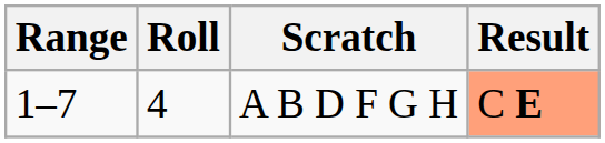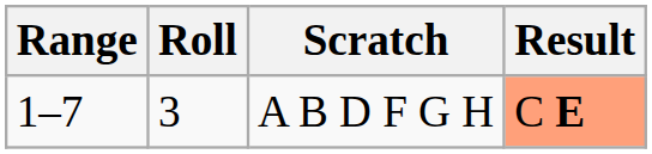A B D F G H | Roll: 4 -> 3
